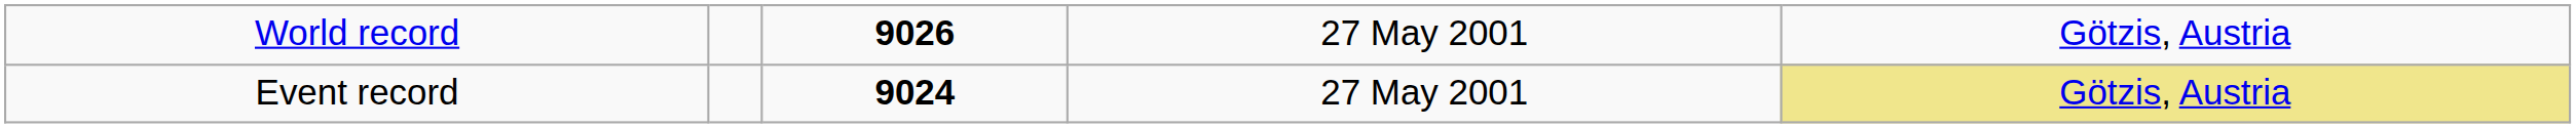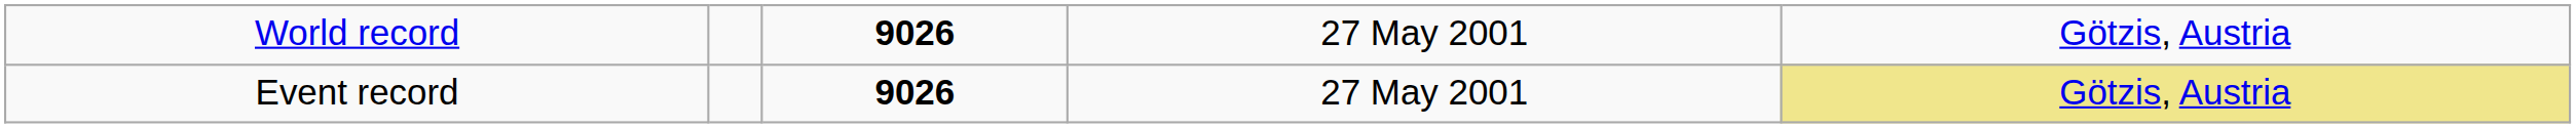Event record | column 3: 9024 -> 9026
